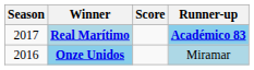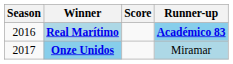Real Marítimo | Season: 2017 -> 2016
Onze Unidos | Season: 2016 -> 2017
